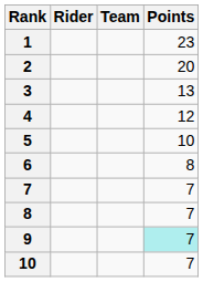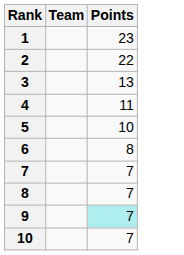- column: Rider
2 | Points: 20 -> 22
4 | Points: 12 -> 11
